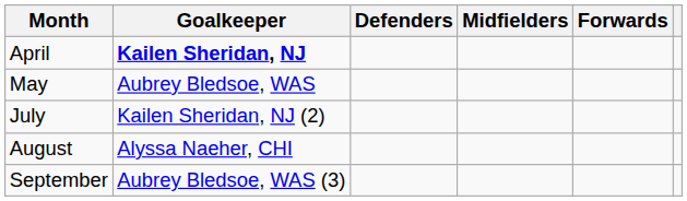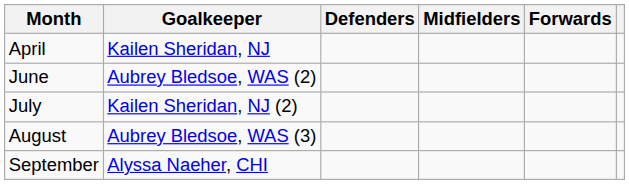April | Goalkeeper: bold -> normal
- row: May | Aubrey Bledsoe, WAS
+ row: June | Aubrey Bledsoe, WAS (2)
August | Goalkeeper: Alyssa Naeher, CHI -> Aubrey Bledsoe, WAS (3)
September | Goalkeeper: Aubrey Bledsoe, WAS (3) -> Alyssa Naeher, CHI
